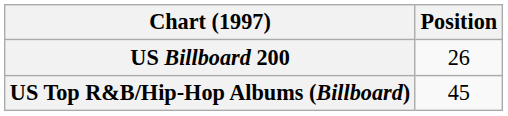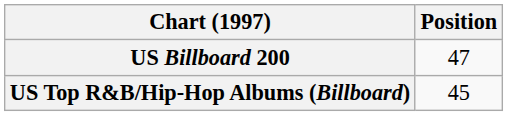US Billboard 200 | Position: 26 -> 47
